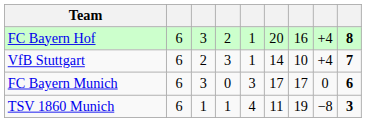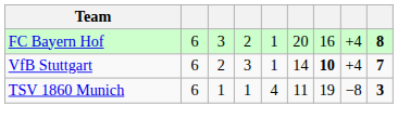VfB Stuttgart | column 7: normal -> bold
- row: FC Bayern Munich | 6 | 3 | 0 | 3 | 17 | 17 | 0 | 6
